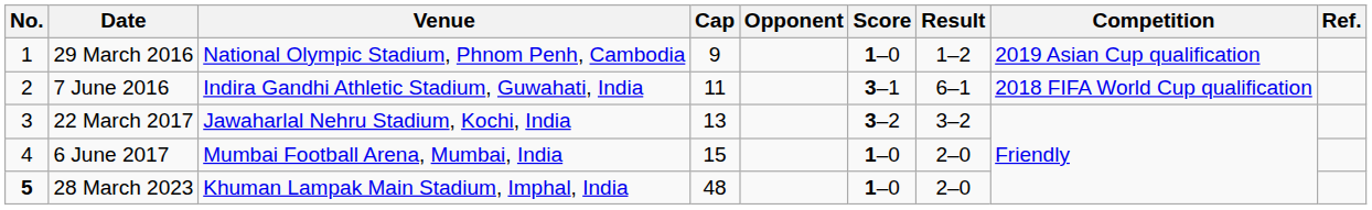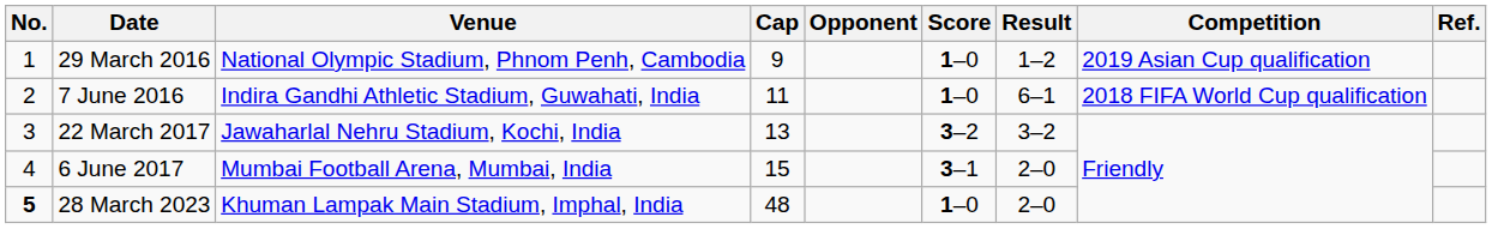7 June 2016 | Score: 3–1 -> 1–0
6 June 2017 | Score: 1–0 -> 3–1
